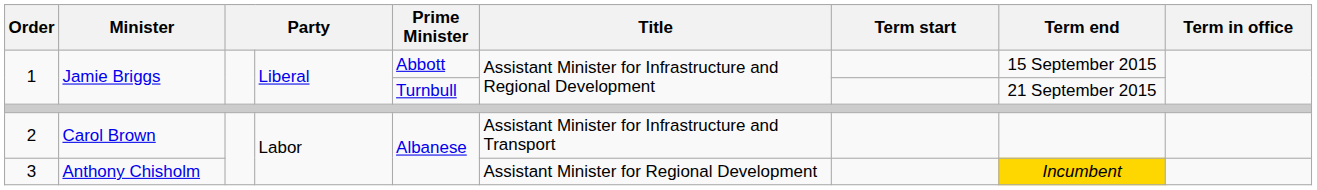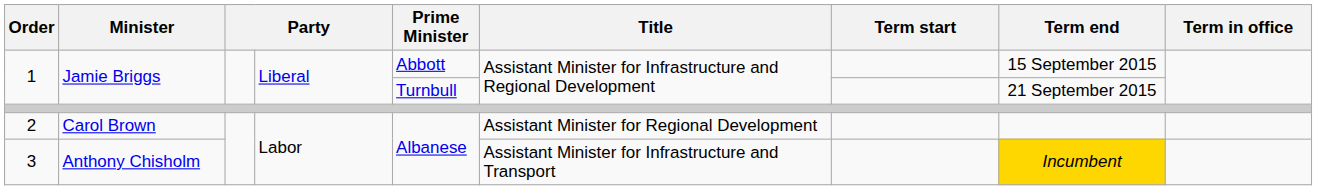2 | Title: Assistant Minister for Infrastructure and Transport -> Assistant Minister for Regional Development
3 | Title: Assistant Minister for Regional Development -> Assistant Minister for Infrastructure and Transport
